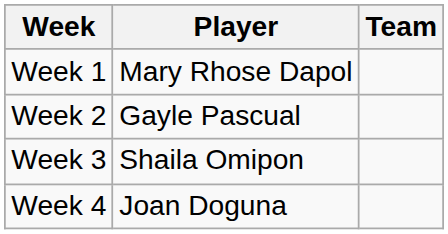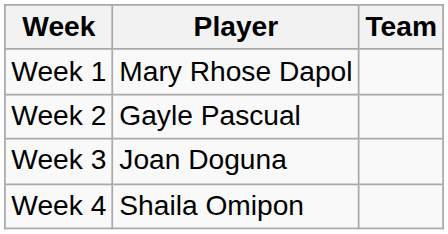Week 3 | Player: Shaila Omipon -> Joan Doguna
Week 4 | Player: Joan Doguna -> Shaila Omipon
